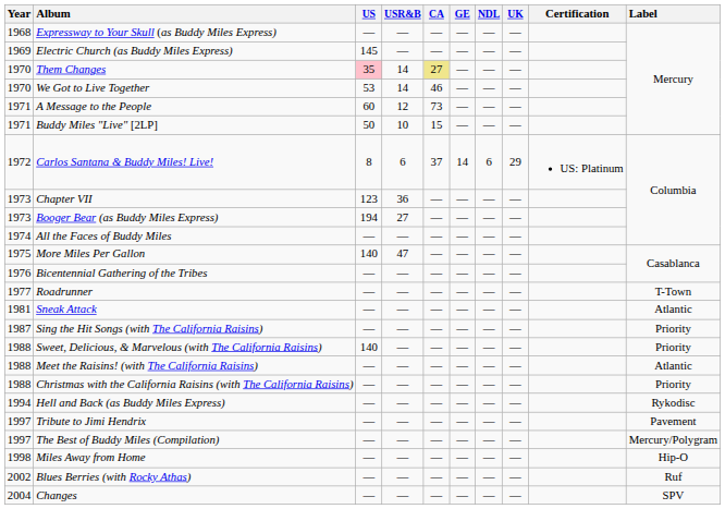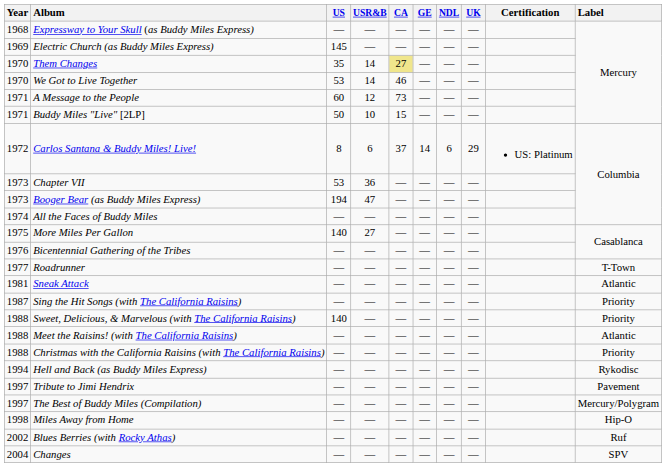Them Changes | US: pink background -> no background
Chapter VII | US: 123 -> 53
Booger Bear (as Buddy Miles Express) | USR&B: 27 -> 47
More Miles Per Gallon | USR&B: 47 -> 27
